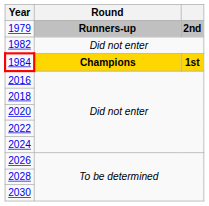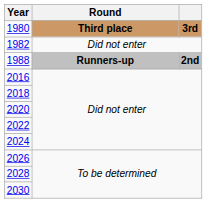- row: 1979 | Runners-up | 2nd
+ row: 1980 | Third place | 3rd
- row: 1984 | Champions | 1st
+ row: 1988 | Runners-up | 2nd
